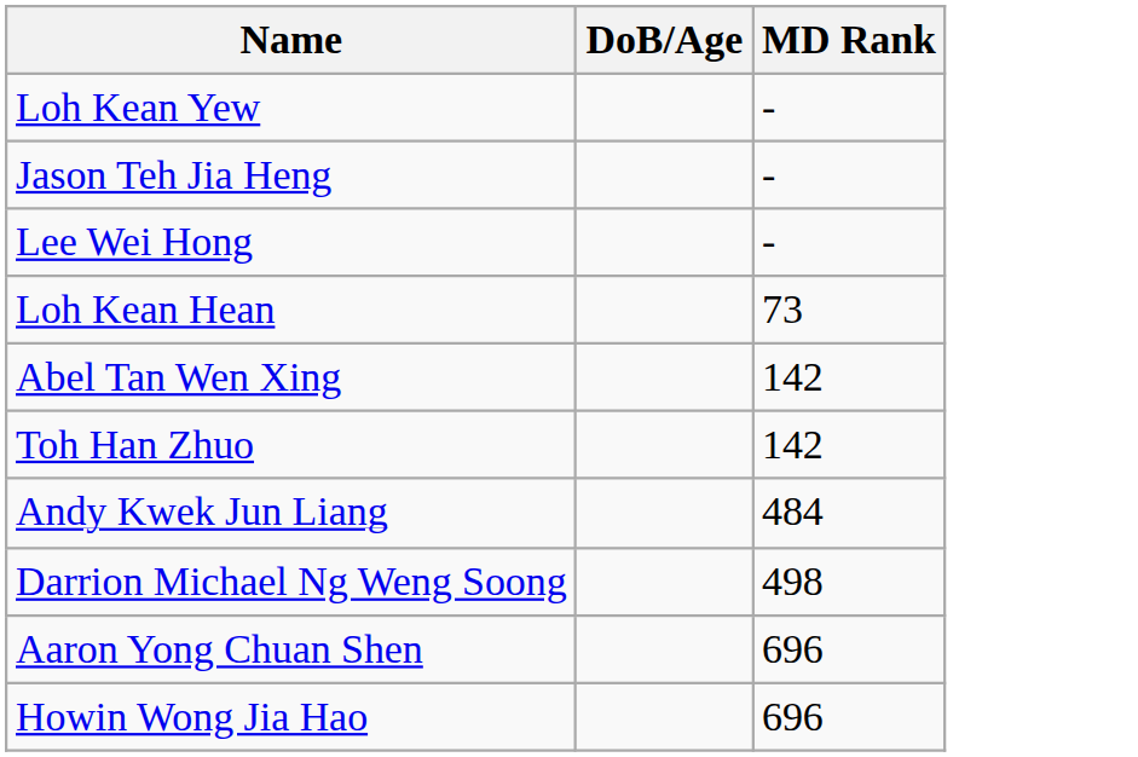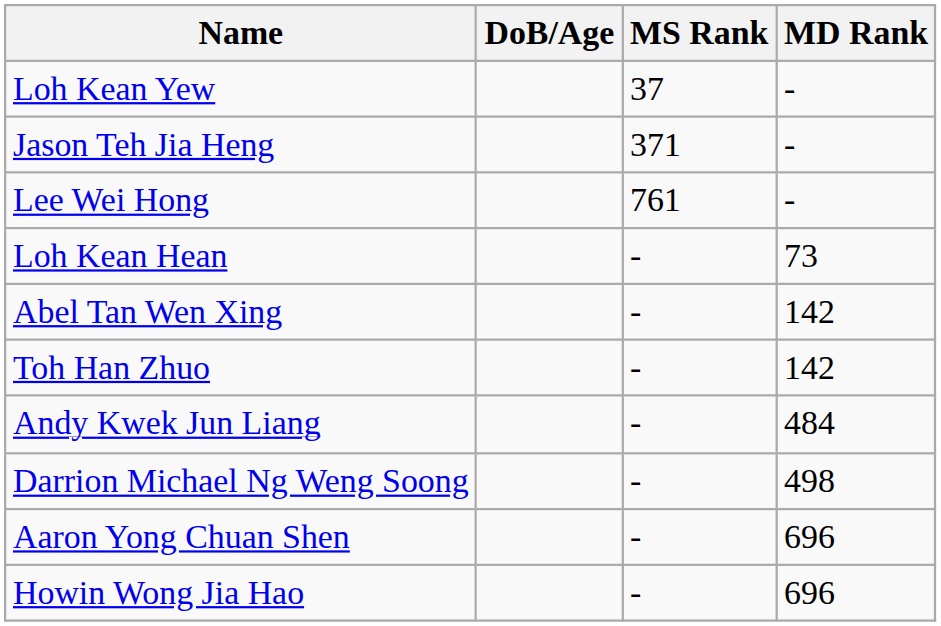+ column: MS Rank | 37 | 371 | 761 | - | - | - | - | - | - | -
